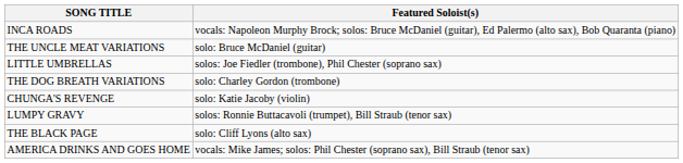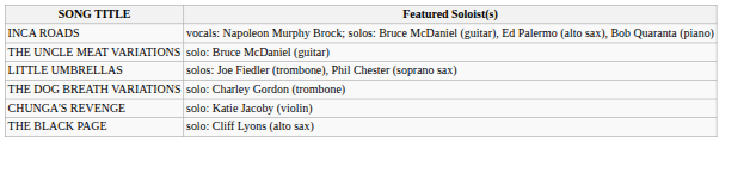- row: LUMPY GRAVY | solos: Ronnie Buttacavoli (trumpet), Bill Straub (tenor sax)
- row: AMERICA DRINKS AND GOES HOME | vocals: Mike James; solos: Phil Chester (soprano sax), Bill Straub (tenor sax)
